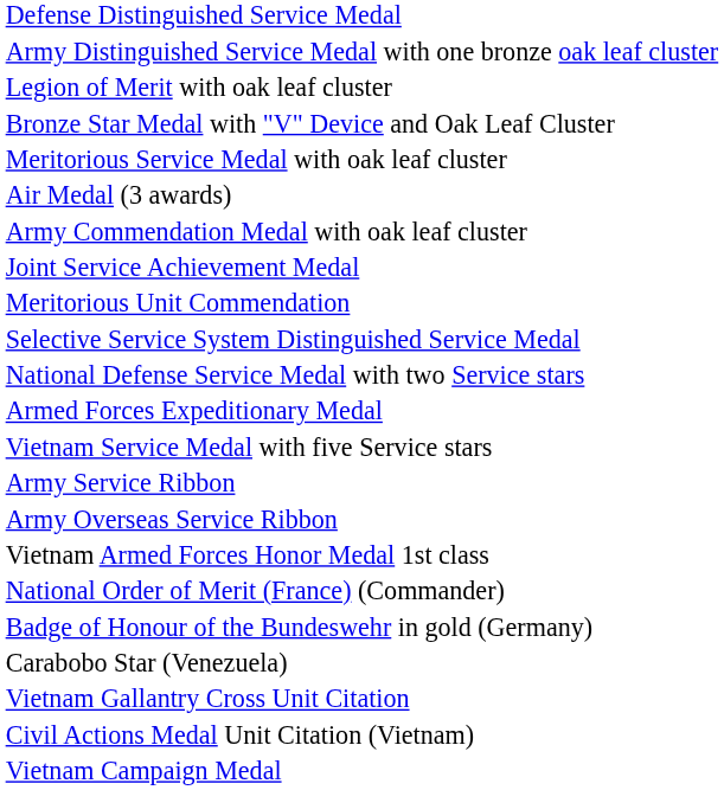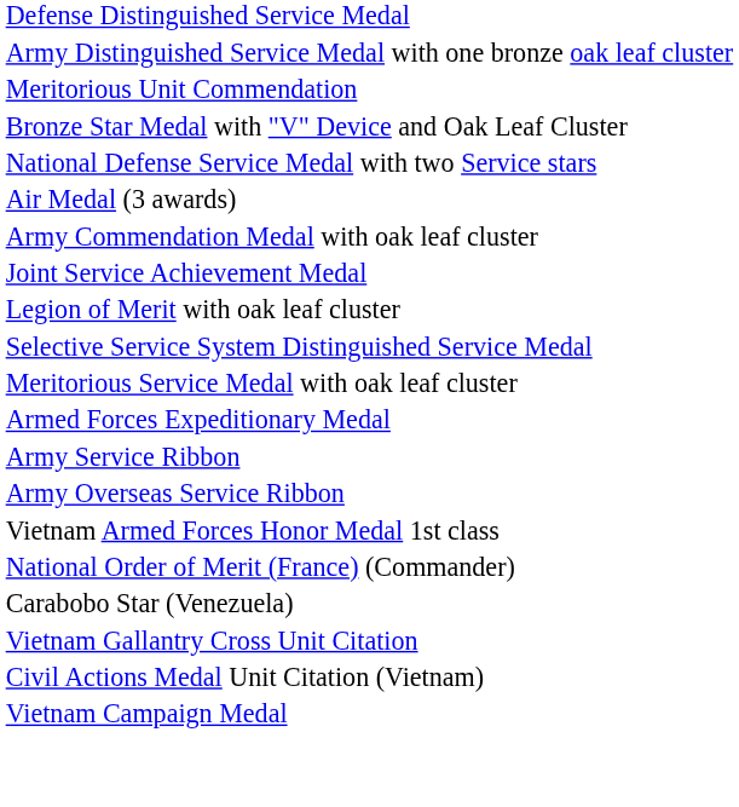rows swapped: Legion of Merit with oak leaf cluster <-> Meritorious Unit Commendation
rows swapped: Meritorious Service Medal with oak leaf cluster <-> National Defense Service Medal with two Service stars
- row: Vietnam Service Medal with five Service stars
- row: Badge of Honour of the Bundeswehr in gold (Germany)
